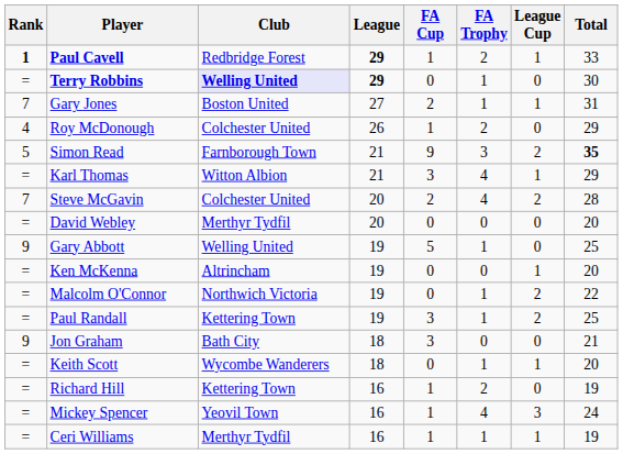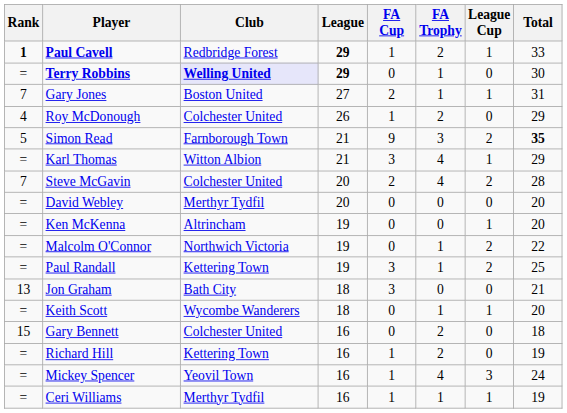- row: 9 | Gary Abbott | Welling United | 19 | 5 | 1 | 0 | 25
Jon Graham | Rank: 9 -> 13
+ row: 15 | Gary Bennett | Colchester United | 16 | 0 | 2 | 0 | 18
